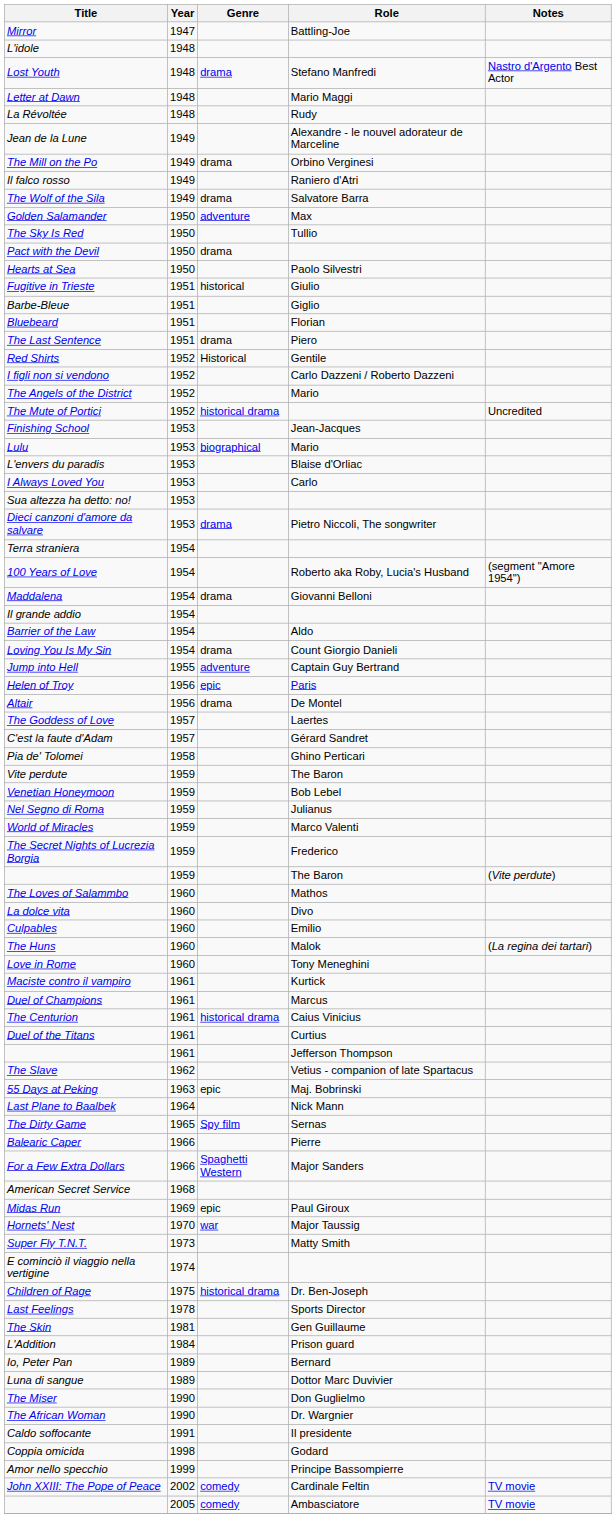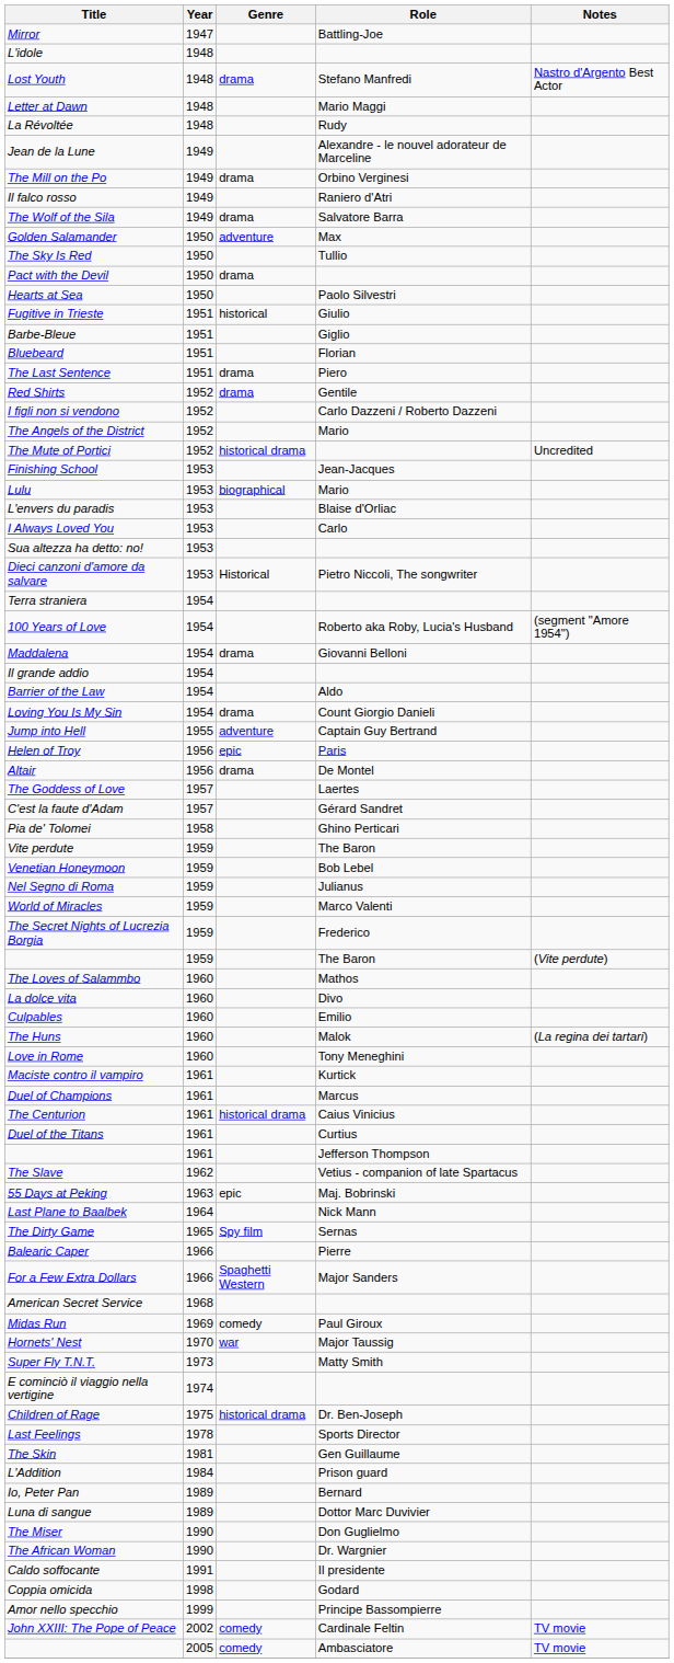Red Shirts | Genre: Historical -> drama
Dieci canzoni d'amore da salvare | Genre: drama -> Historical
Midas Run | Genre: epic -> comedy
